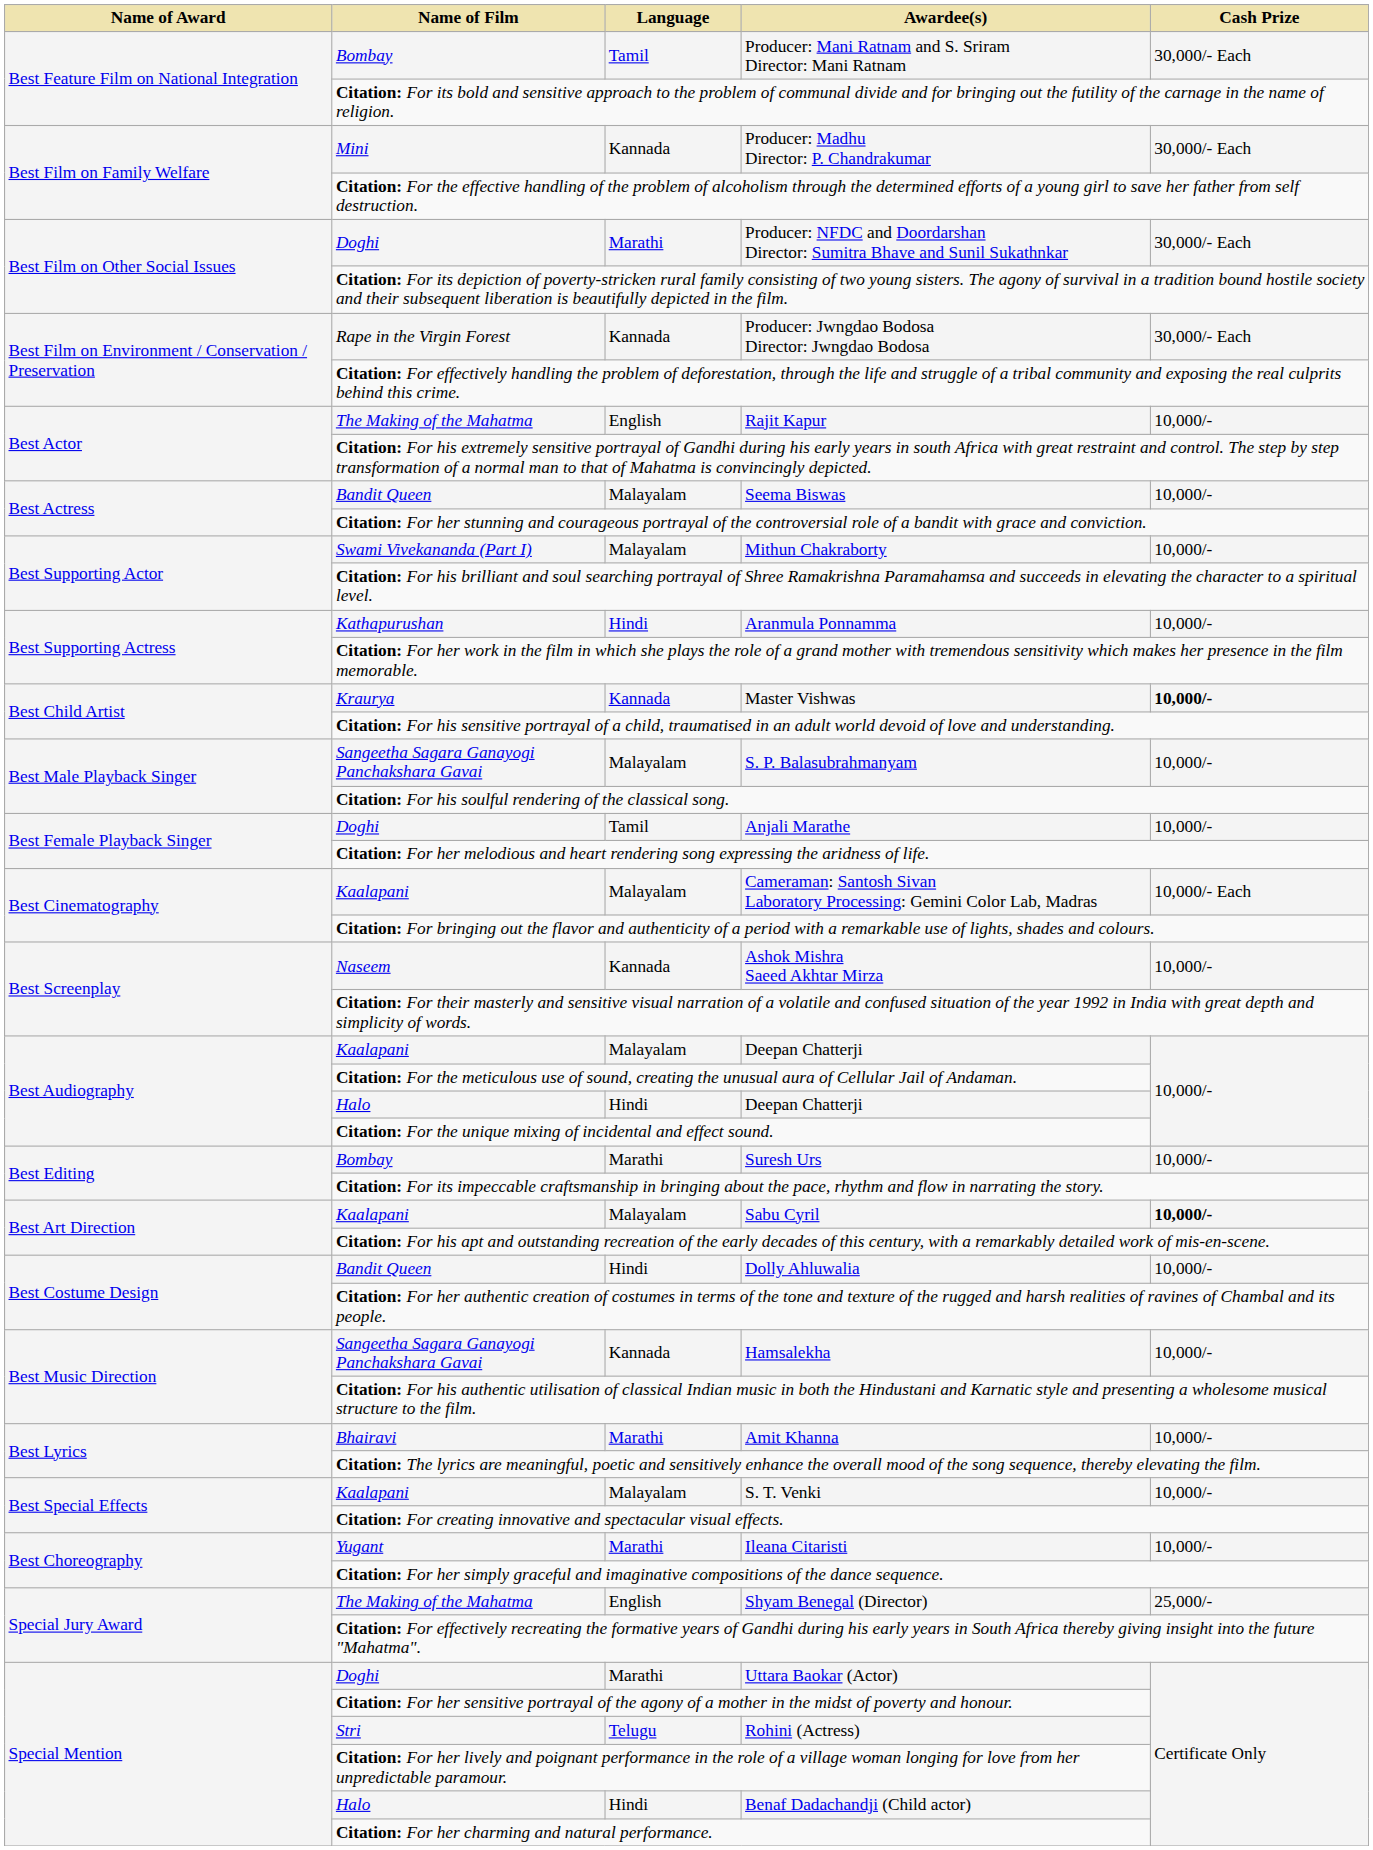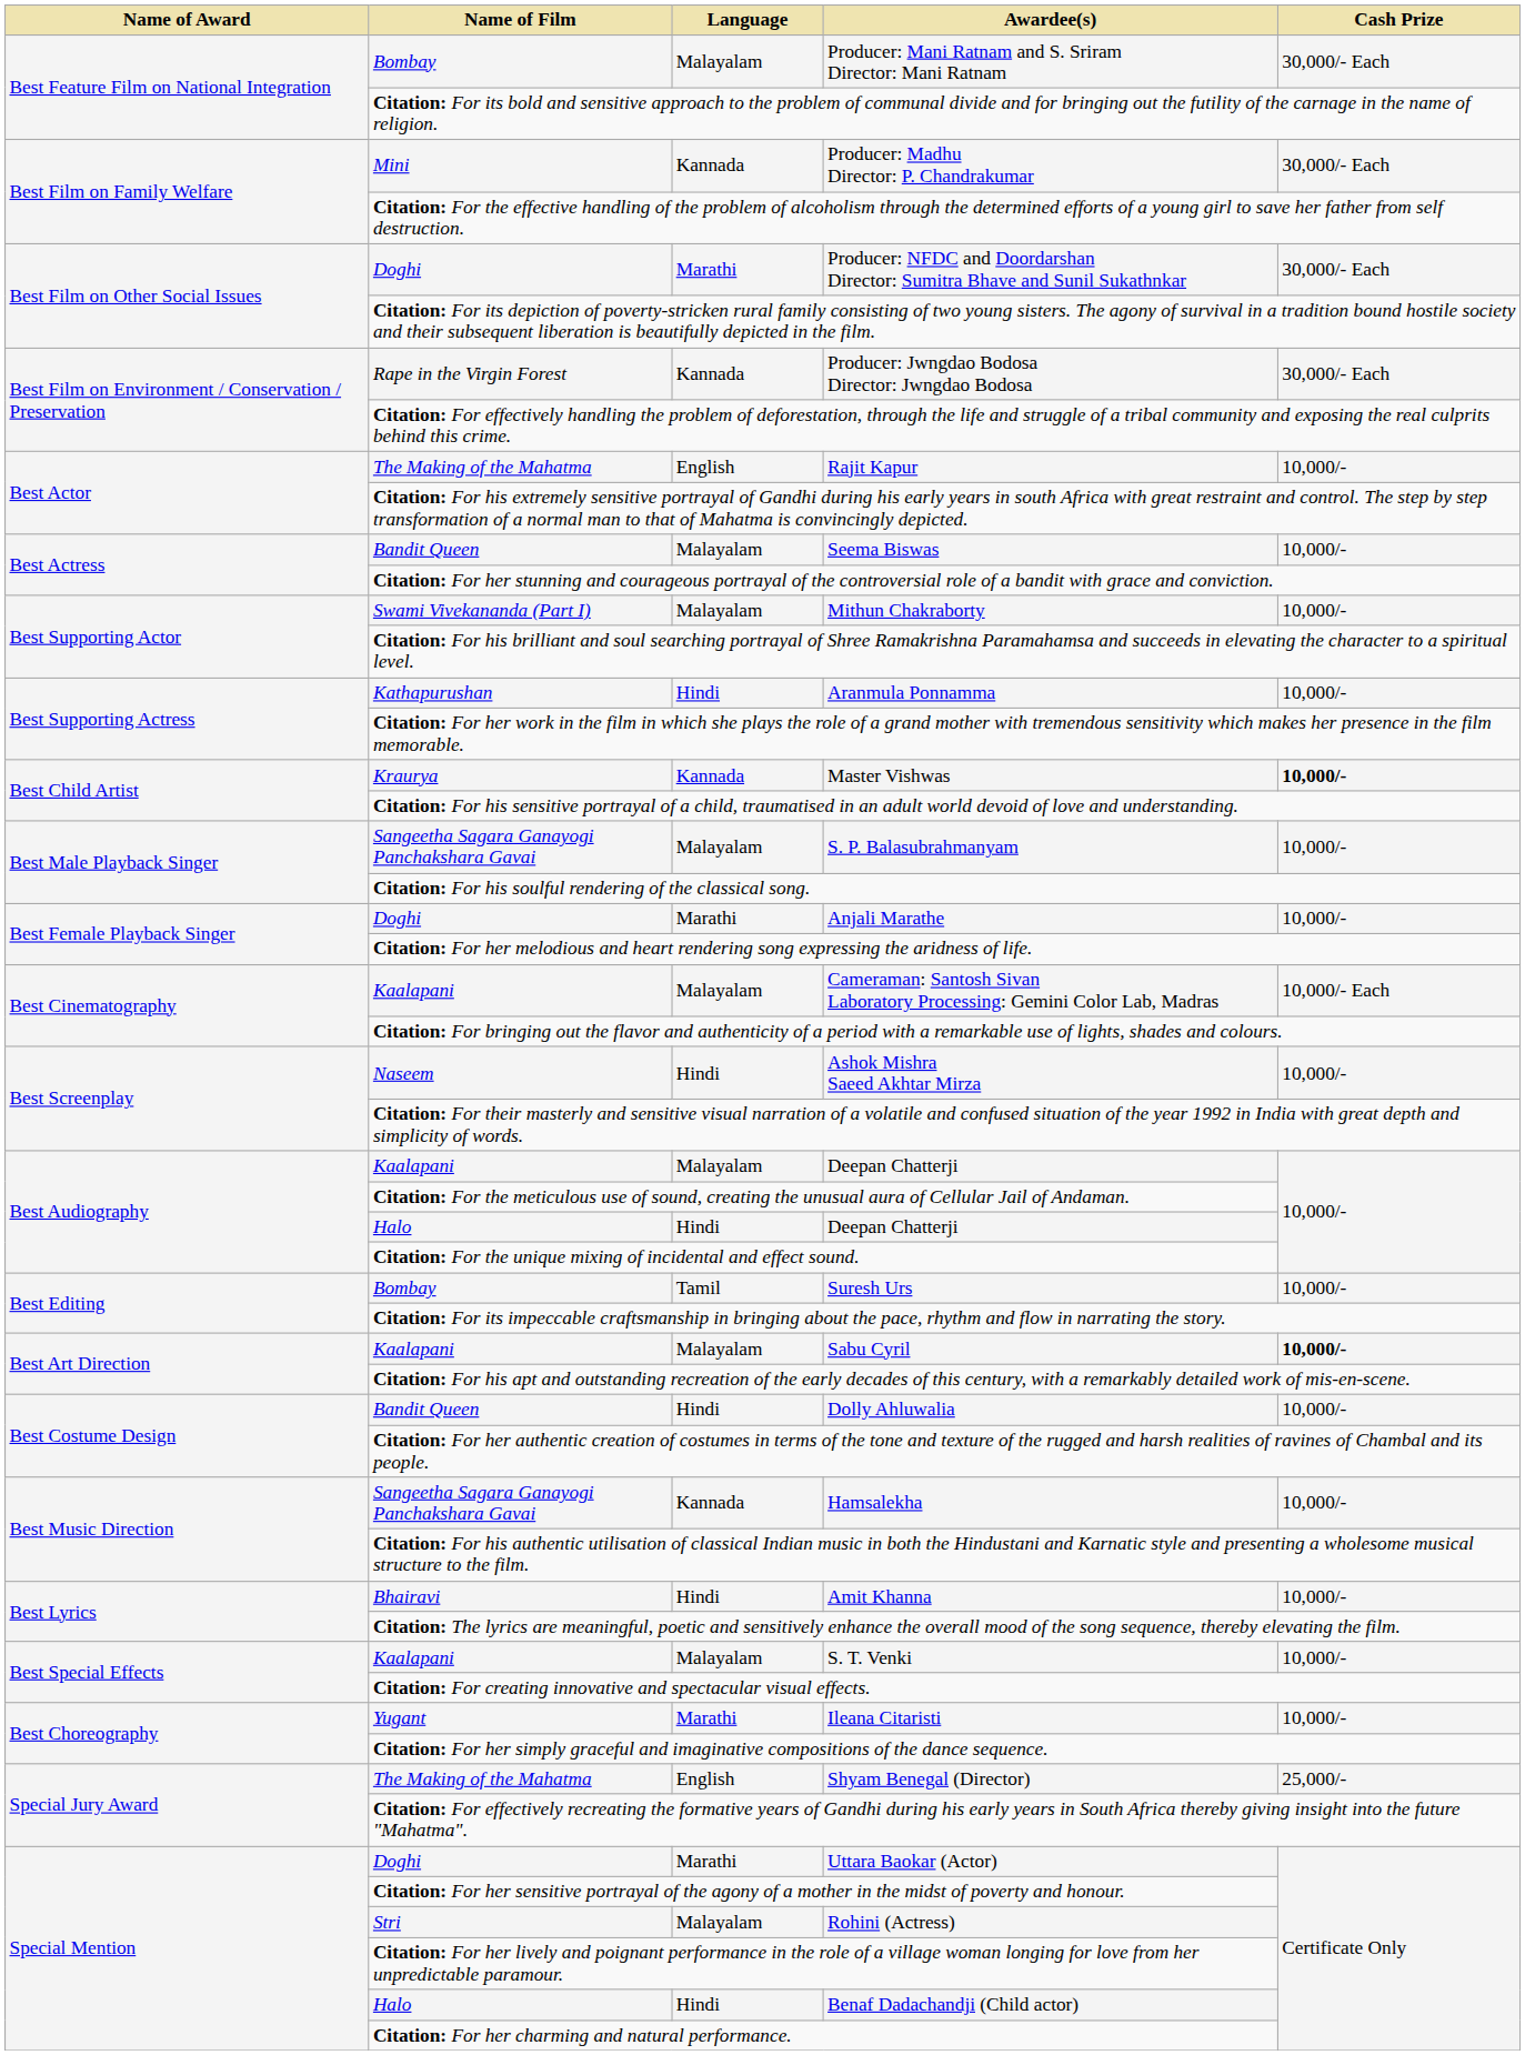Producer: Mani Ratnam and S. Sriram Director: Mani Ratnam | Language: Tamil -> Malayalam
Anjali Marathe | Language: Tamil -> Marathi
Ashok Mishra Saeed Akhtar Mirza | Language: Kannada -> Hindi
Suresh Urs | Language: Marathi -> Tamil
Amit Khanna | Language: Marathi -> Hindi
Rohini (Actress) | Language: Telugu -> Malayalam
